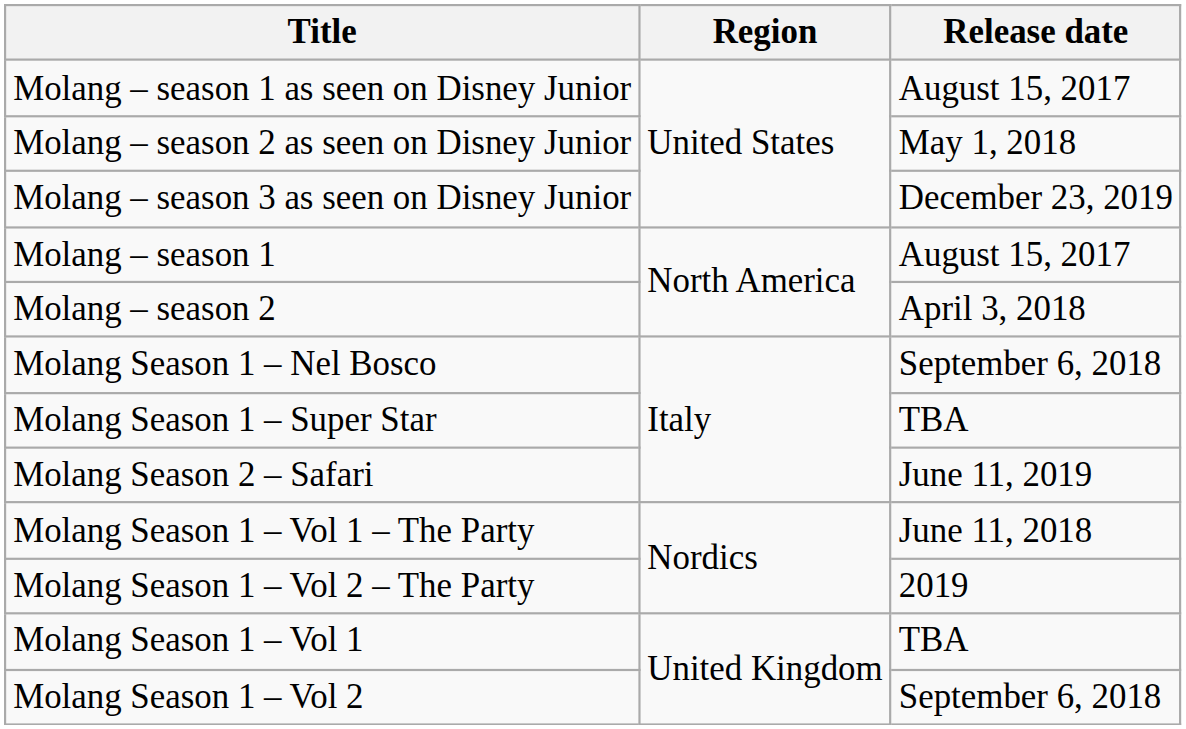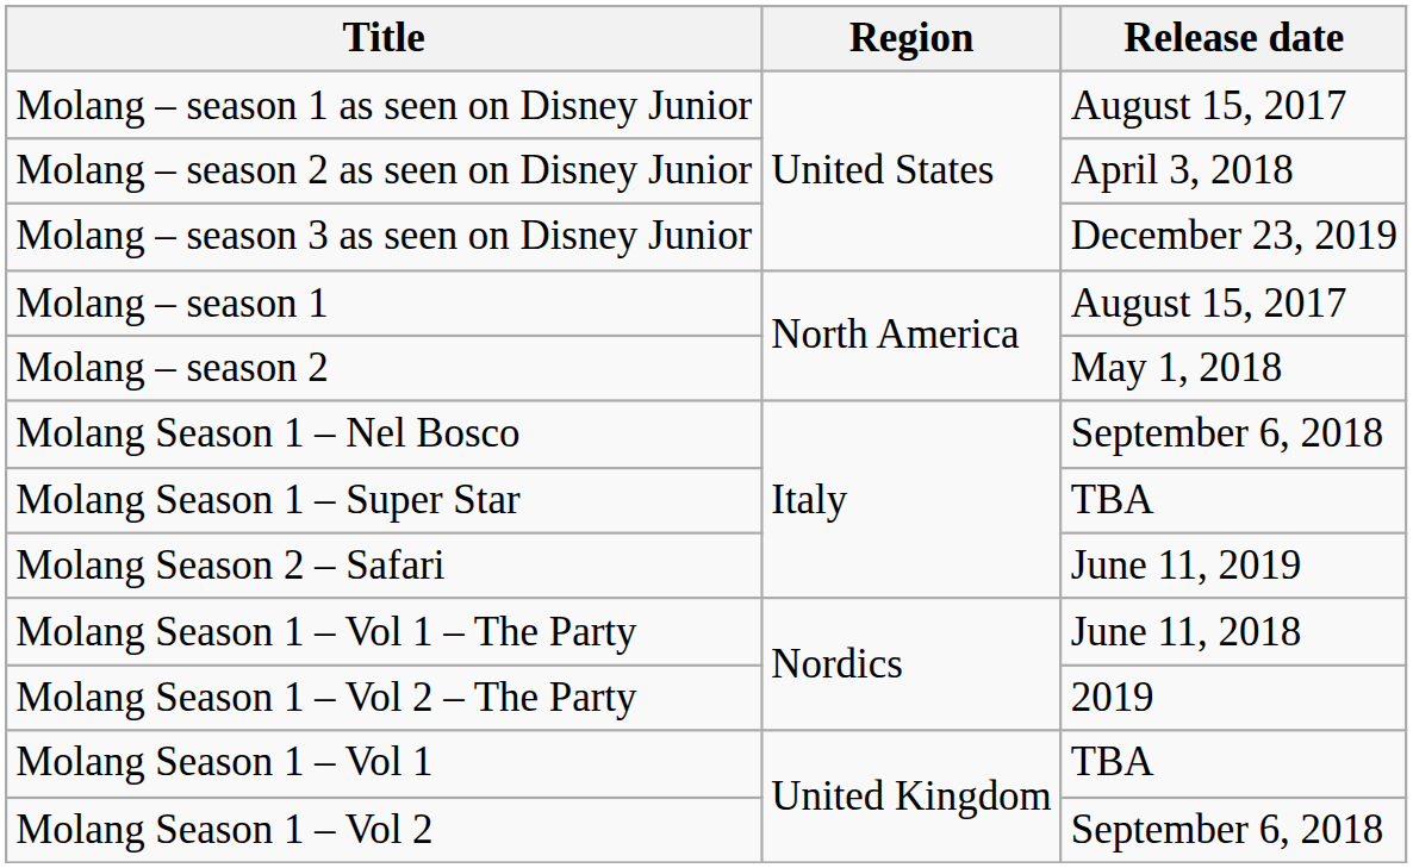Molang – season 2 as seen on Disney Junior | Release date: May 1, 2018 -> April 3, 2018
Molang – season 2 | Release date: April 3, 2018 -> May 1, 2018
